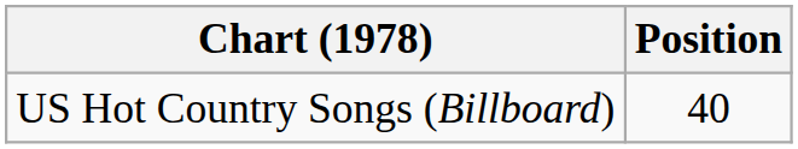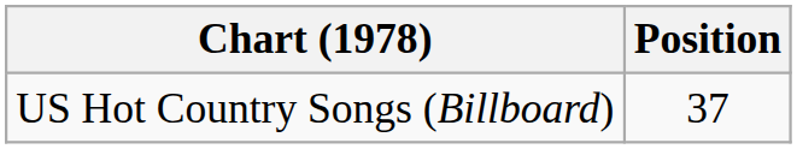US Hot Country Songs (Billboard) | Position: 40 -> 37
